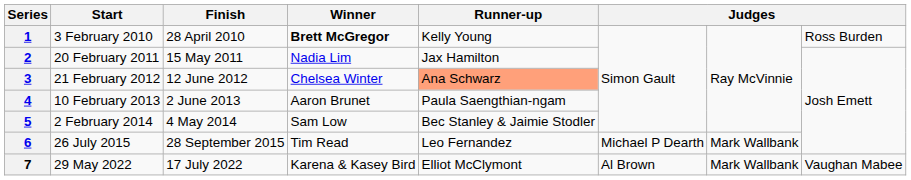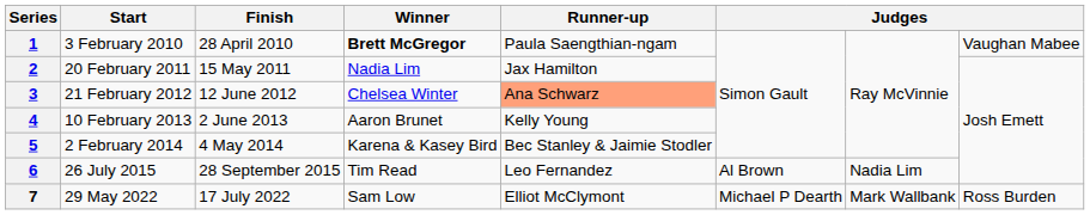1 | Runner-up: Kelly Young -> Paula Saengthian-ngam
1 | column 8: Ross Burden -> Vaughan Mabee
4 | Runner-up: Paula Saengthian-ngam -> Kelly Young
5 | Winner: Sam Low -> Karena & Kasey Bird
6 | column 6: Michael P Dearth -> Al Brown
6 | column 7: Mark Wallbank -> Nadia Lim
7 | Winner: Karena & Kasey Bird -> Sam Low
7 | column 6: Al Brown -> Michael P Dearth
7 | column 8: Vaughan Mabee -> Ross Burden
